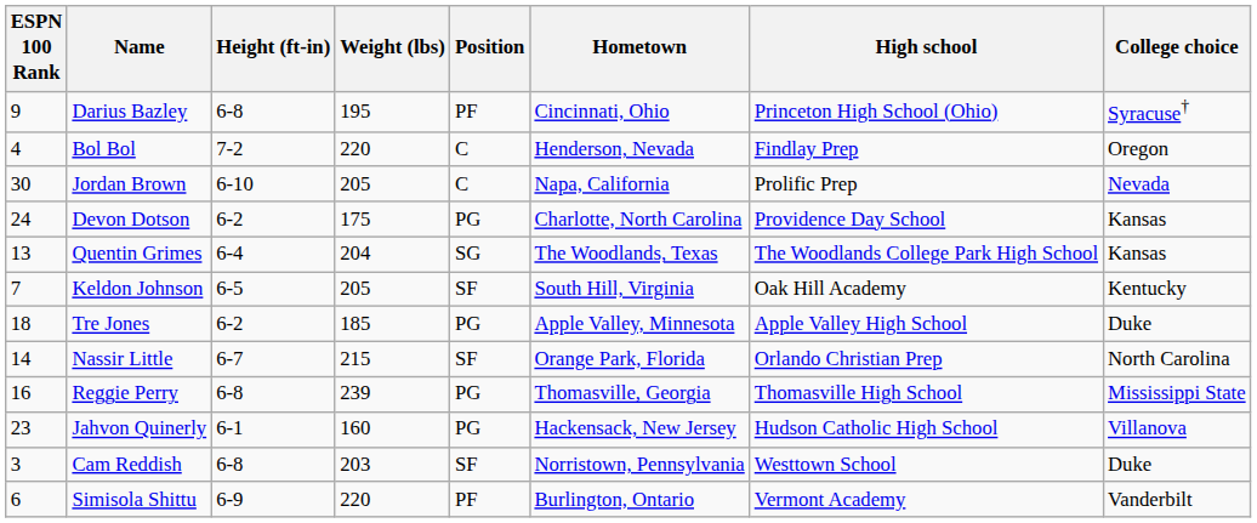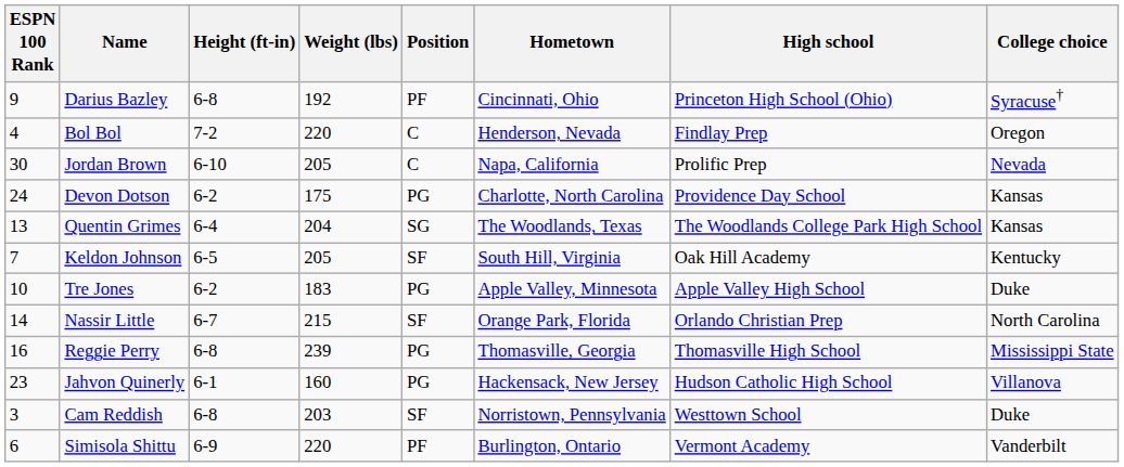Darius Bazley | Weight (lbs): 195 -> 192
Tre Jones | ESPN 100 Rank: 18 -> 10
Tre Jones | Weight (lbs): 185 -> 183
